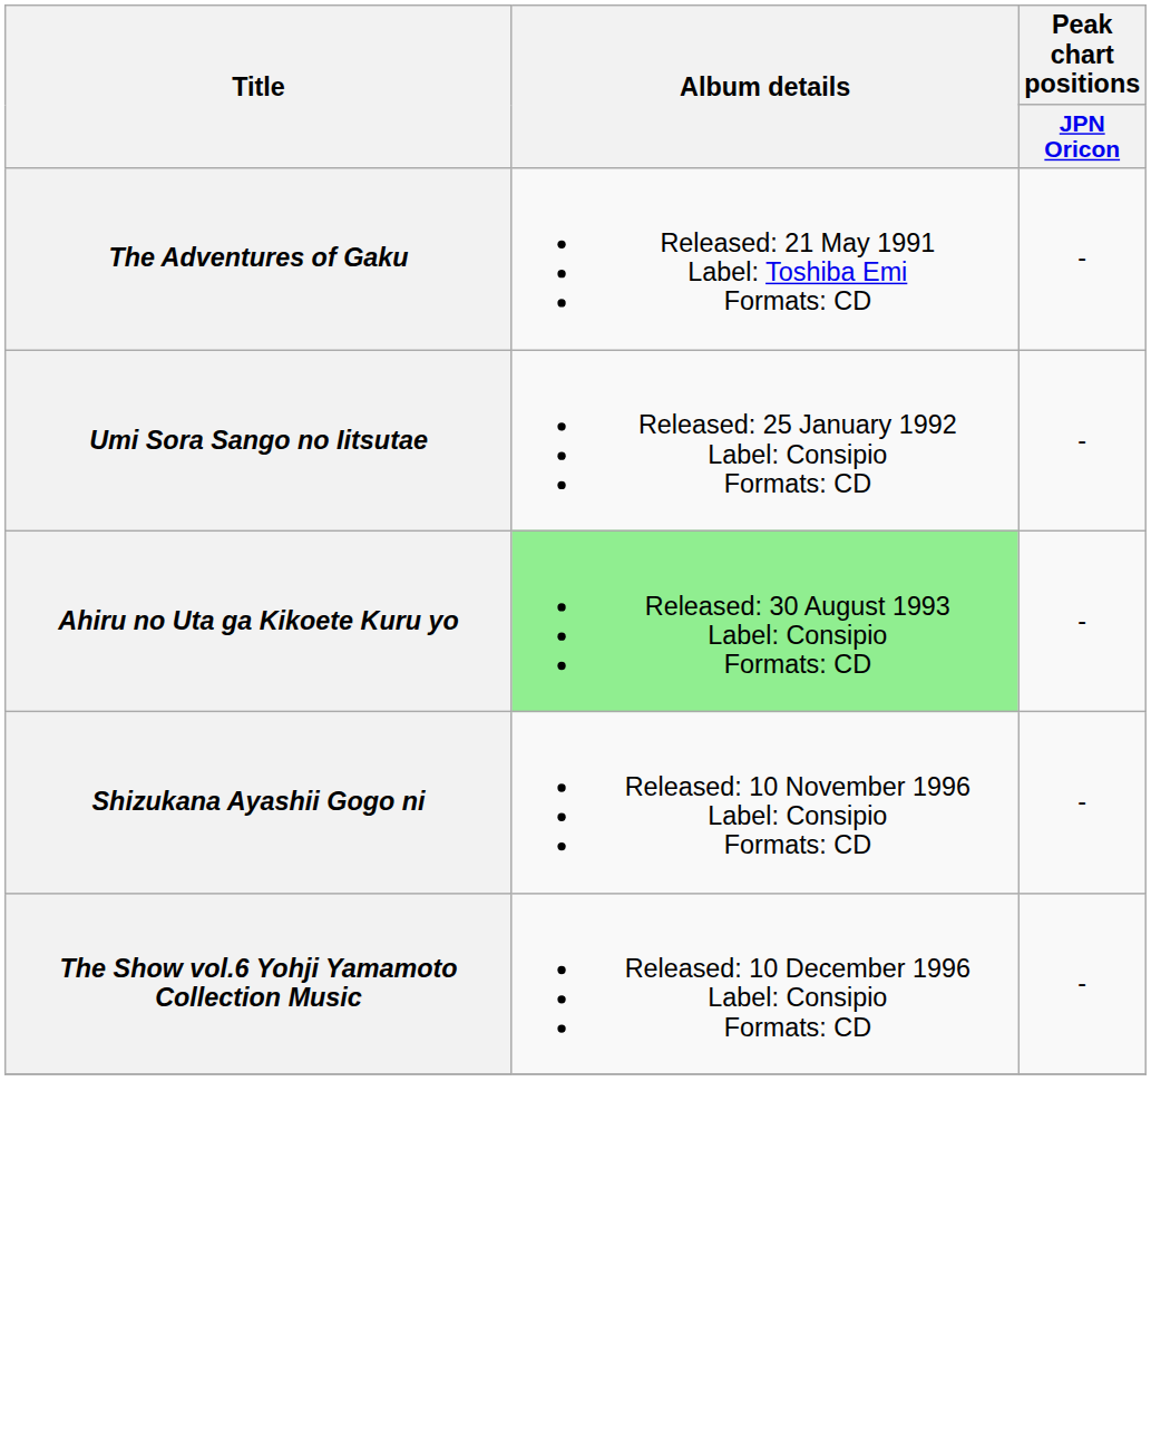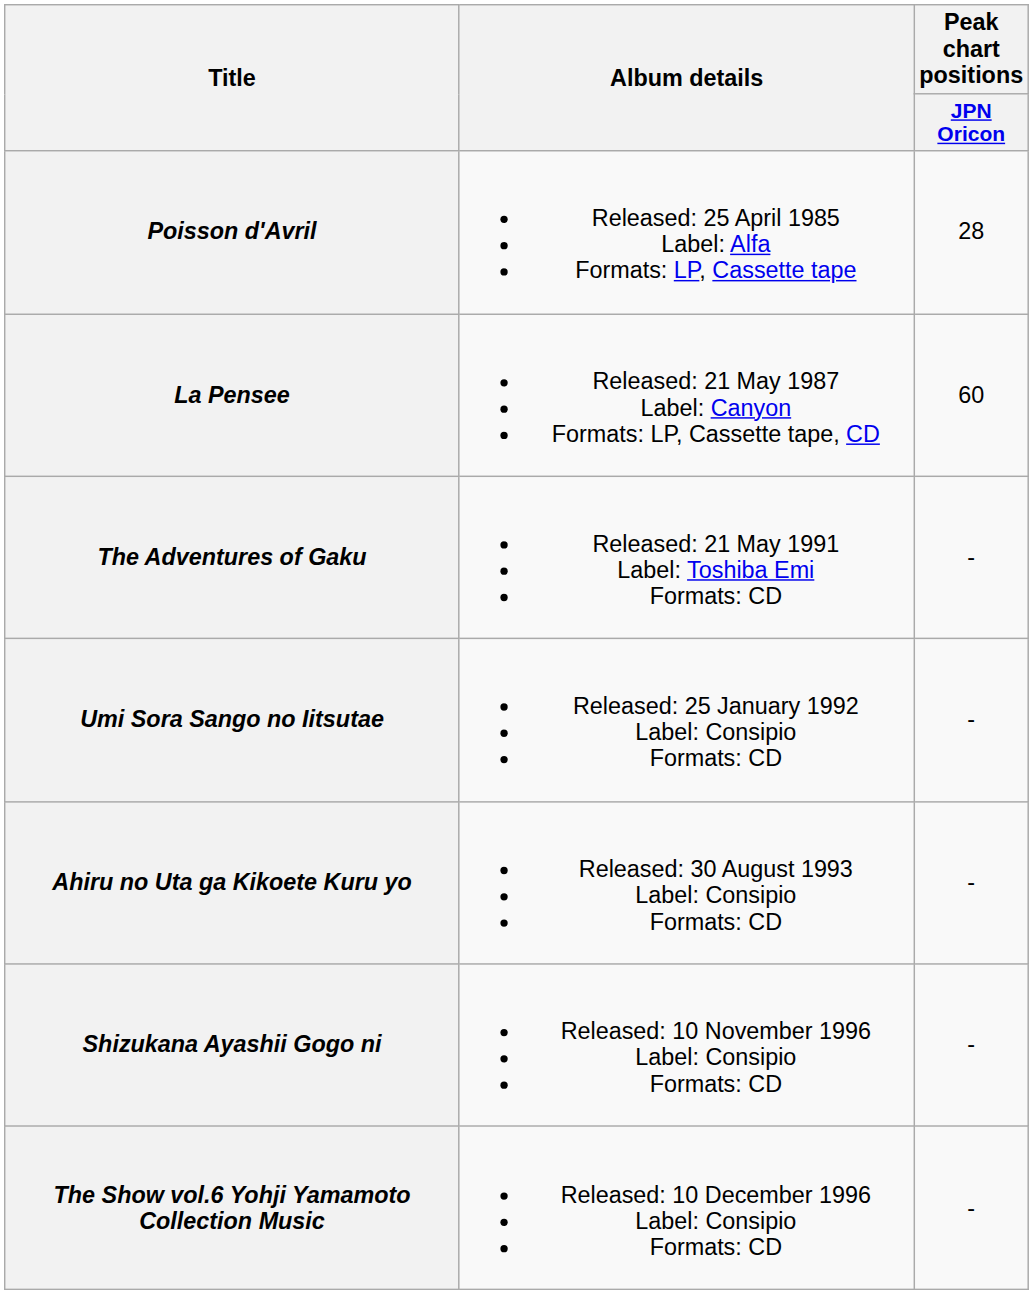+ row: Poisson d'Avril | Released: 25 April 1985 Label: Alfa Formats: LP, Cassette tape | 28
+ row: La Pensee | Released: 21 May 1987 Label: Canyon Formats: LP, Cassette tape, CD | 60
Ahiru no Uta ga Kikoete Kuru yo | Album details: lightgreen background -> no background
